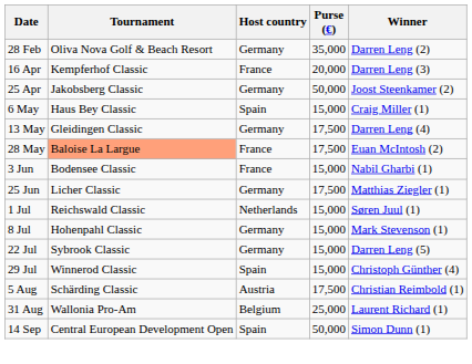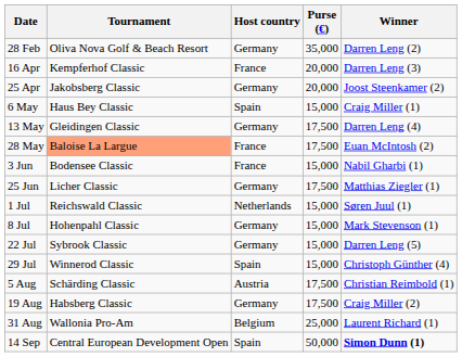25 Apr | Purse (€): 50,000 -> 20,000
+ row: 19 Aug | Habsberg Classic | Germany | 17,500 | Craig Miller (2)
14 Sep | Winner: normal -> bold
